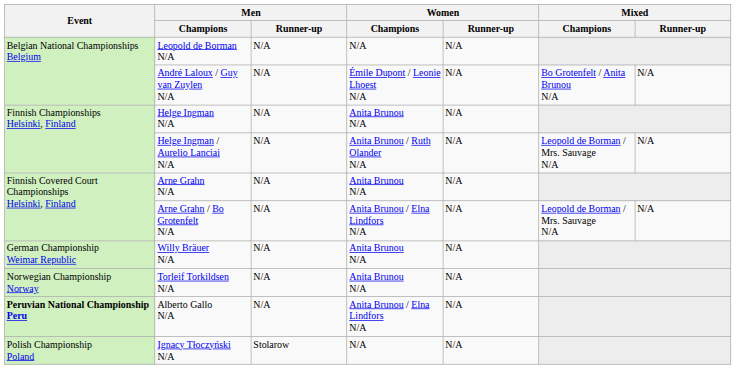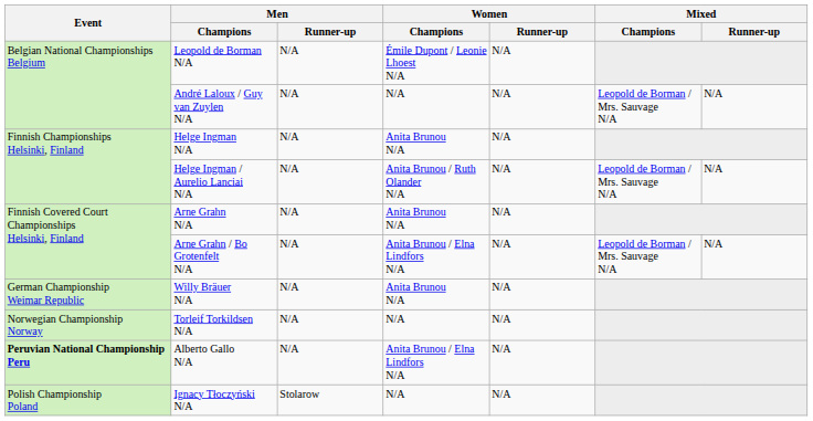Leopold de Borman N/A | Women / Champions: N/A -> Émile Dupont / Leonie Lhoest N/A
André Laloux / Guy van Zuylen N/A | Women / Champions: Émile Dupont / Leonie Lhoest N/A -> N/A
André Laloux / Guy van Zuylen N/A | Mixed / Champions: Bo Grotenfelt / Anita Brunou N/A -> Leopold de Borman / Mrs. Sauvage N/A
Torleif Torkildsen N/A | Women / Champions: Anita Brunou N/A -> N/A
